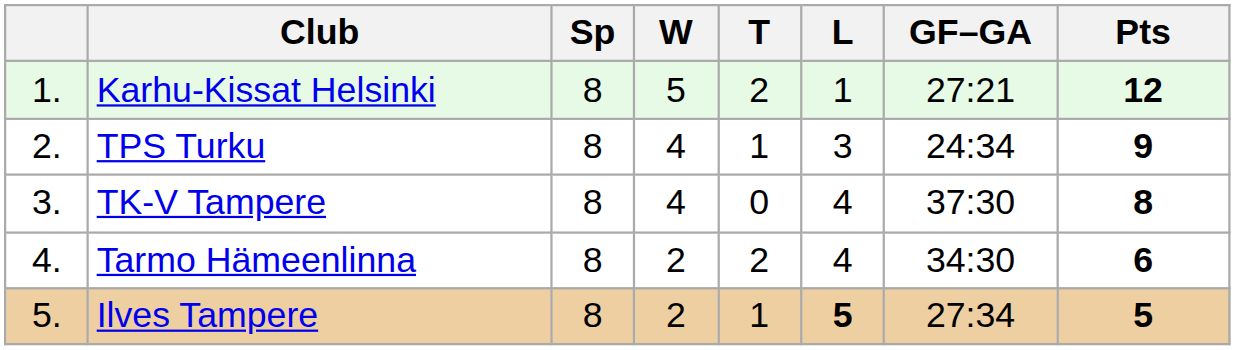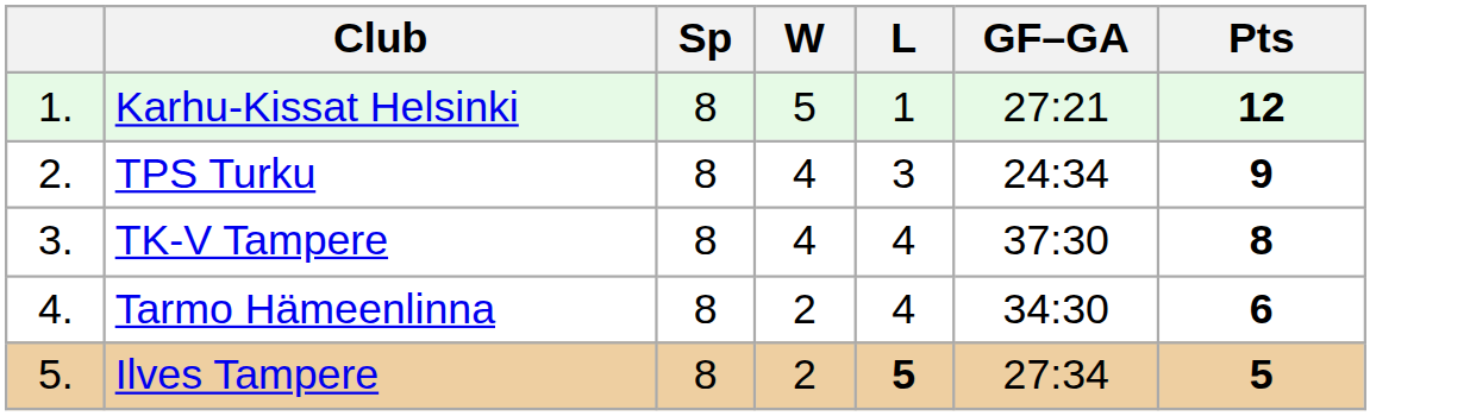- column: T | 2 | 1 | 0 | 2 | 1
